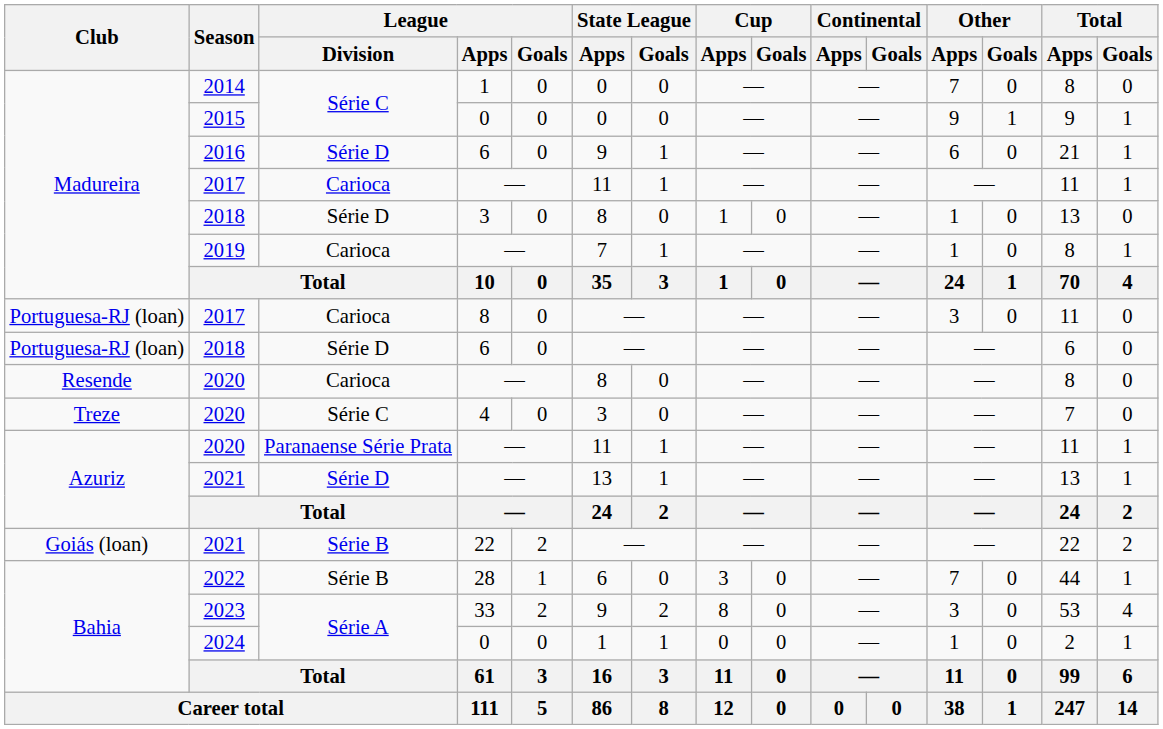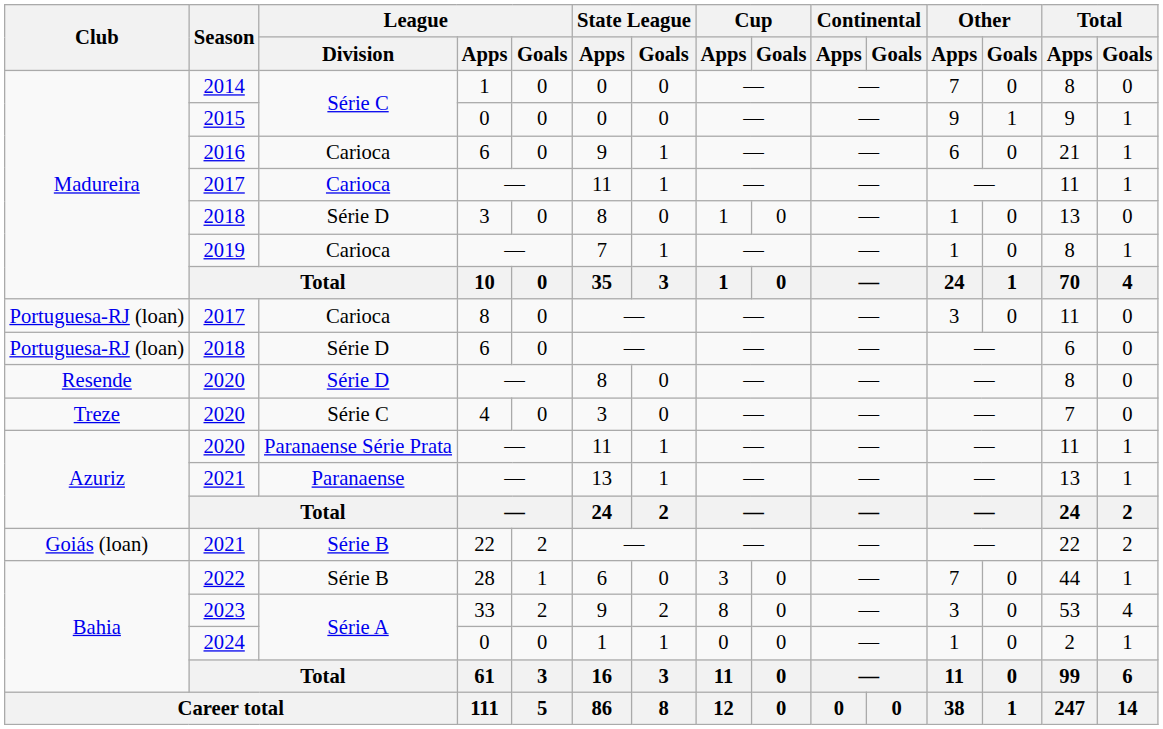2016 | League / Division: Série D -> Carioca
Resende / 2020 | League / Division: Carioca -> Série D
Azuriz / 2021 | League / Division: Série D -> Paranaense
